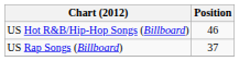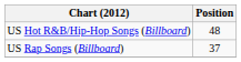US Hot R&B/Hip-Hop Songs (Billboard) | Position: 46 -> 48
